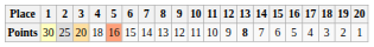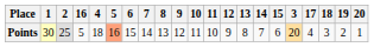columns swapped: 3 <-> 16
Points | 13: bold -> normal
